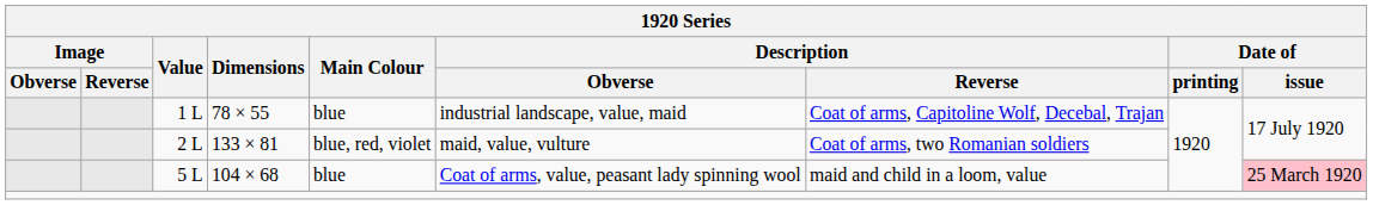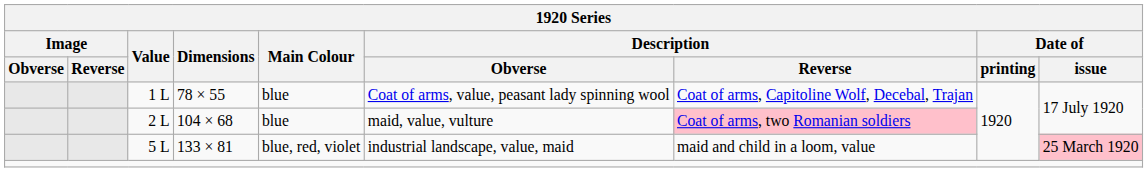1 L | Description / Obverse: industrial landscape, value, maid -> Coat of arms, value, peasant lady spinning wool
2 L | Dimensions: 133 × 81 -> 104 × 68
2 L | Main Colour: blue, red, violet -> blue
2 L | Description / Reverse: no background -> pink background
5 L | Dimensions: 104 × 68 -> 133 × 81
5 L | Main Colour: blue -> blue, red, violet
5 L | Description / Obverse: Coat of arms, value, peasant lady spinning wool -> industrial landscape, value, maid
